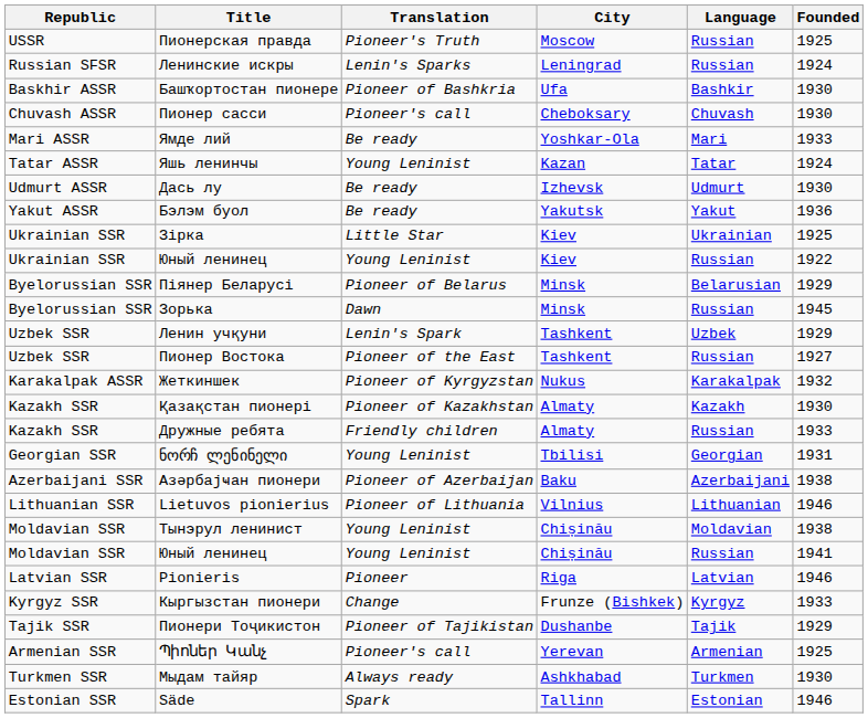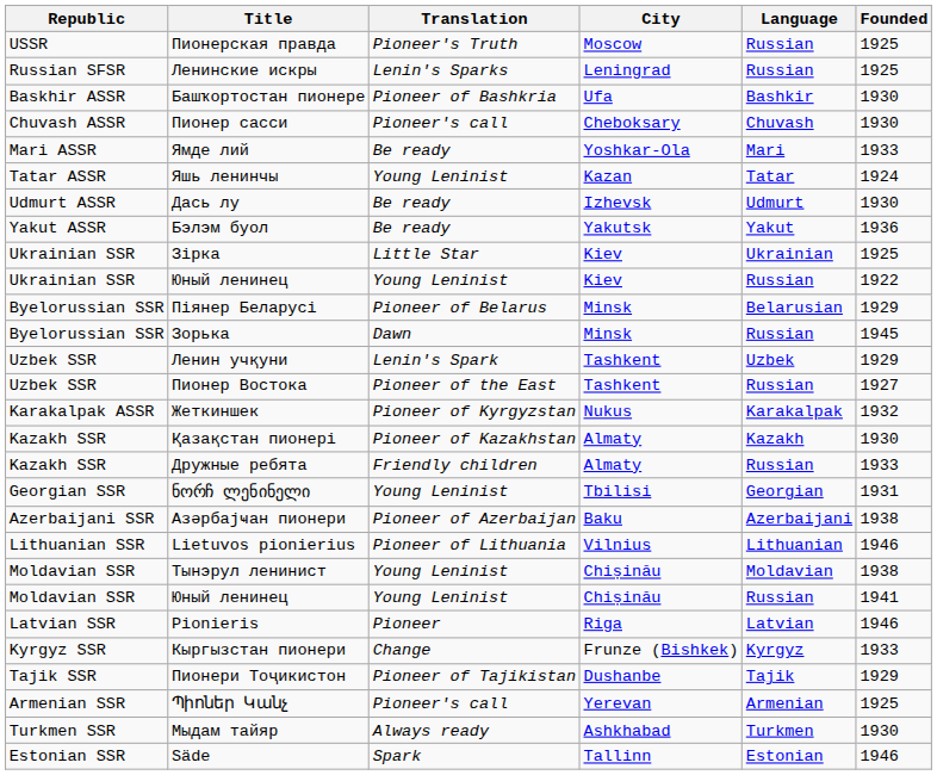Ленинские искры | Founded: 1924 -> 1925
